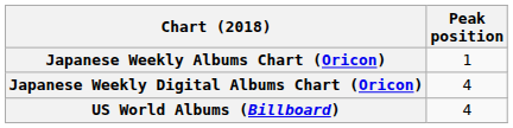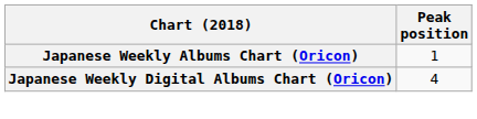- row: US World Albums (Billboard) | 4
